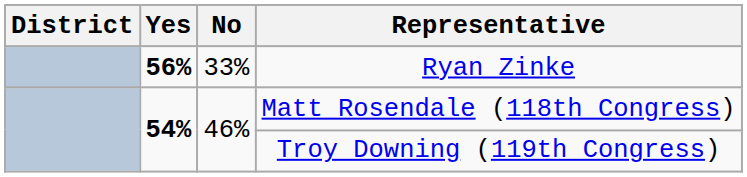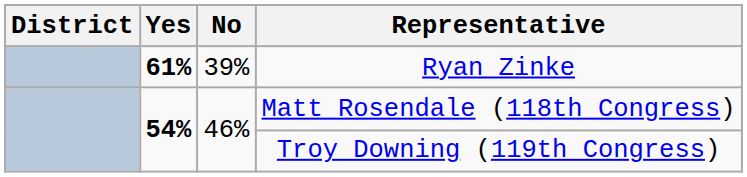Ryan Zinke | Yes: 56% -> 61%
Ryan Zinke | No: 33% -> 39%
